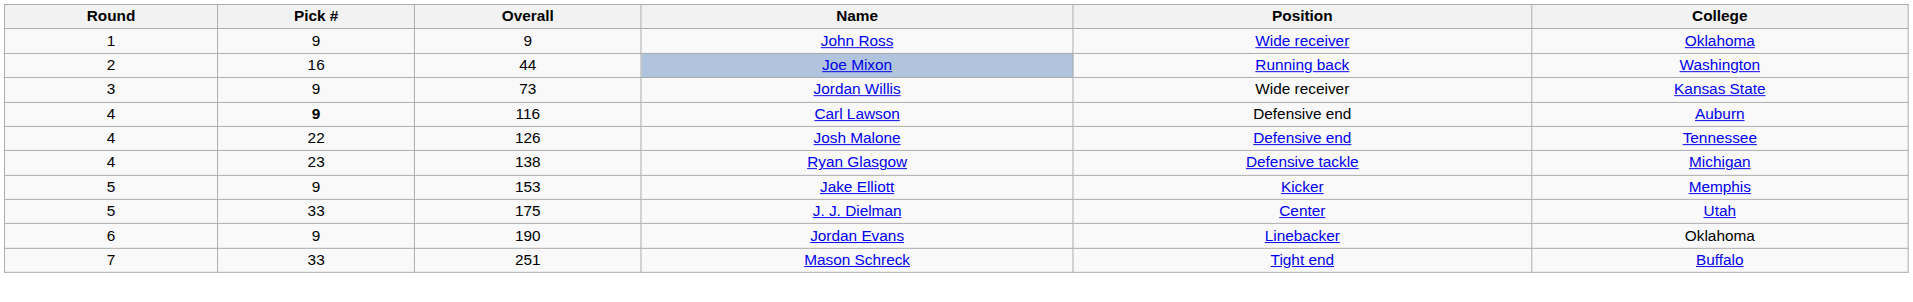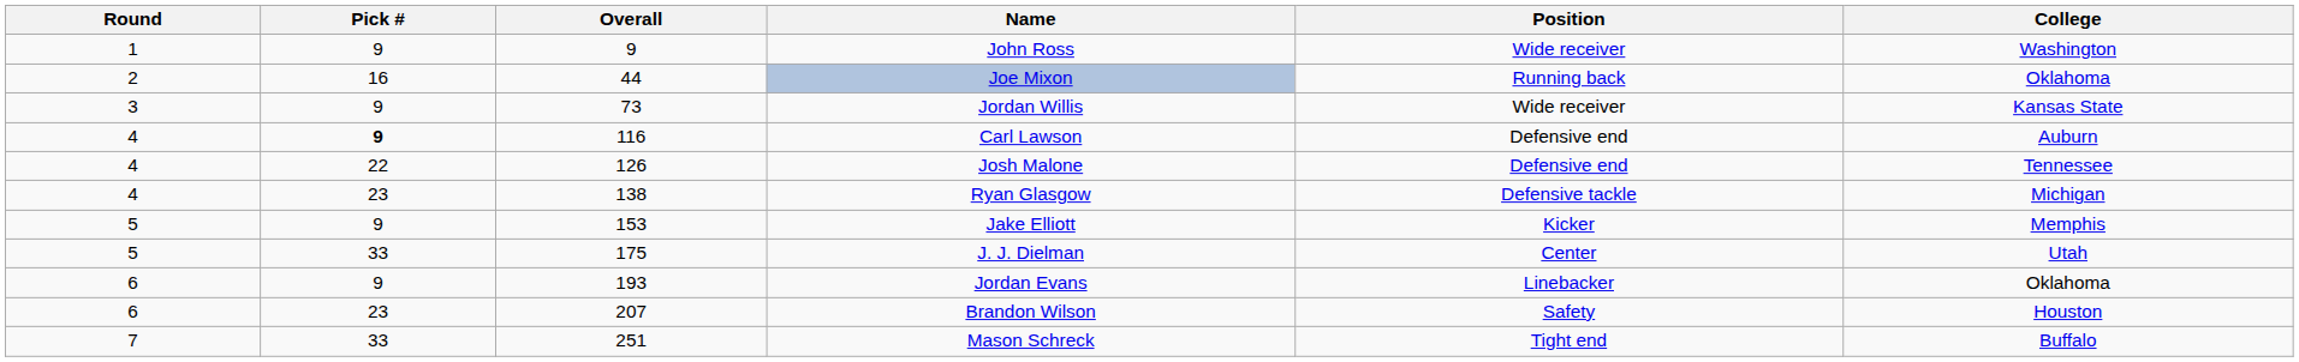John Ross | College: Oklahoma -> Washington
Joe Mixon | College: Washington -> Oklahoma
Jordan Evans | Overall: 190 -> 193
+ row: 6 | 23 | 207 | Brandon Wilson | Safety | Houston
